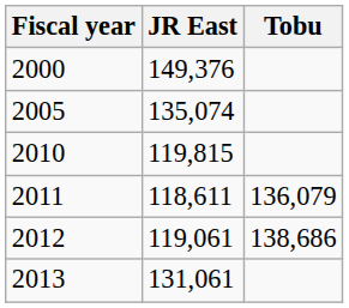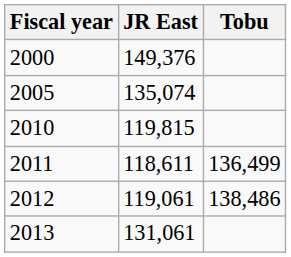2011 | Tobu: 136,079 -> 136,499
2012 | Tobu: 138,686 -> 138,486
